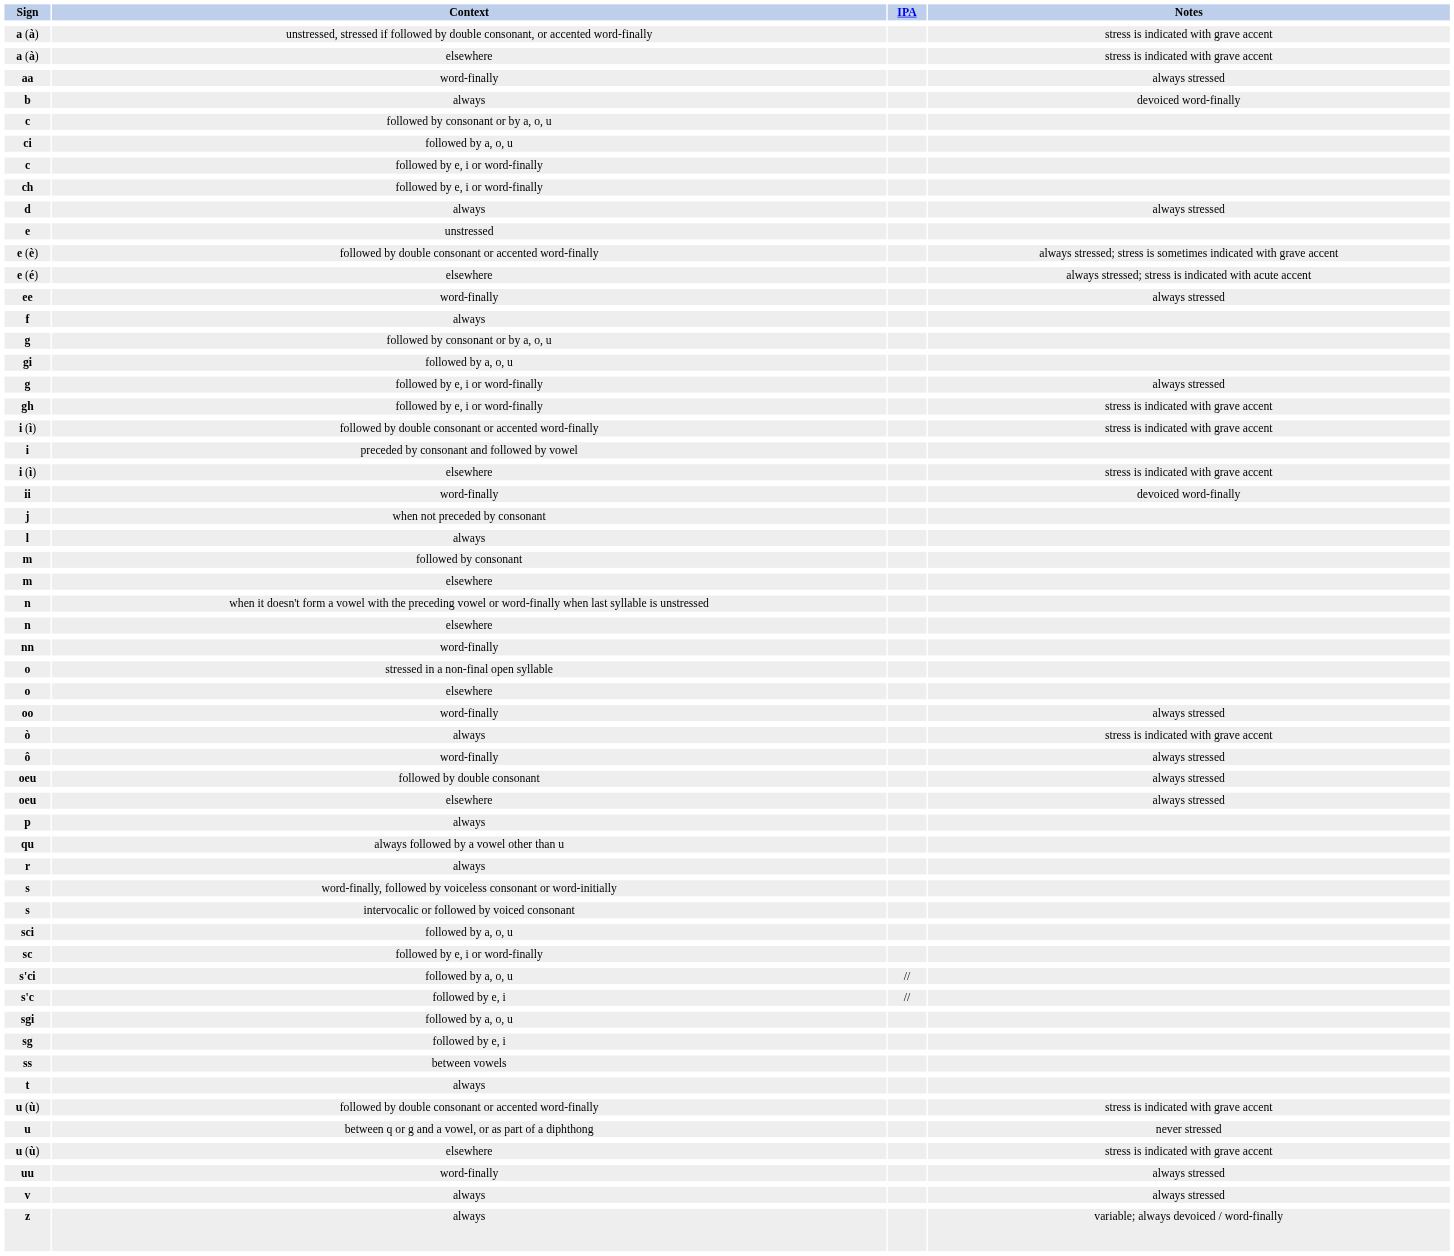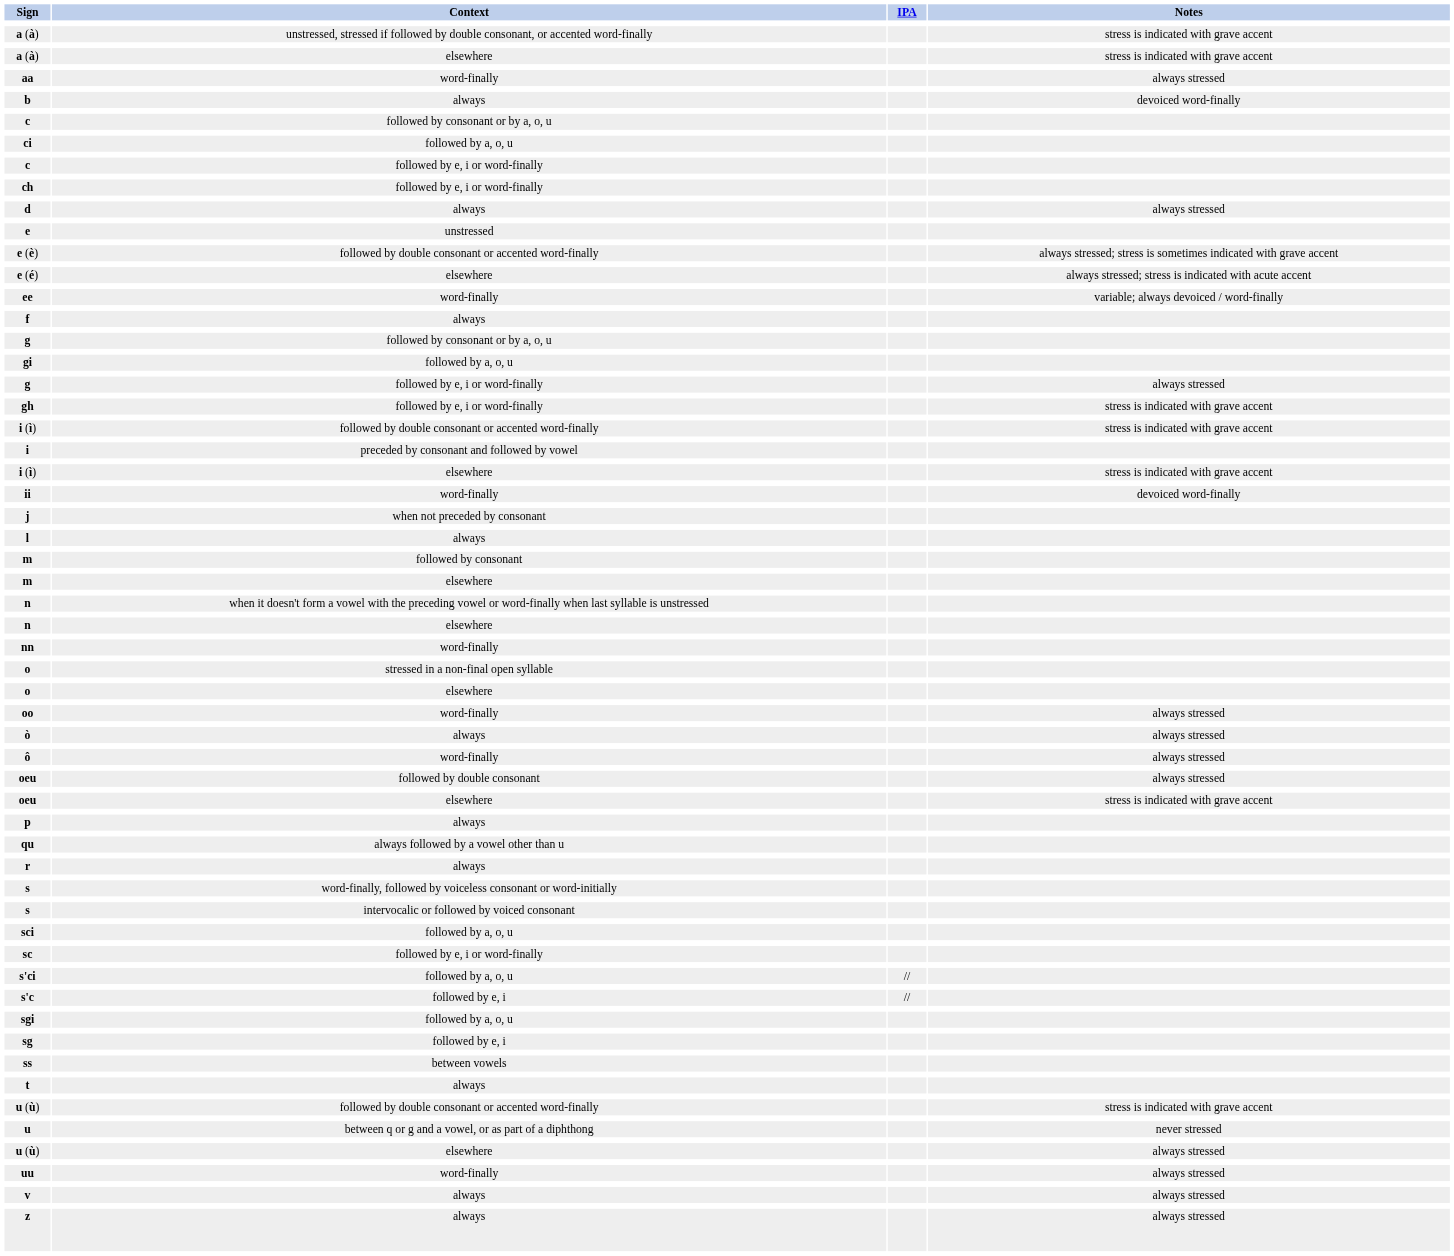ee | column 4: always stressed -> variable; always devoiced / word-finally
ò | column 4: stress is indicated with grave accent -> always stressed
oeu / elsewhere | column 4: always stressed -> stress is indicated with grave accent
u (ù) / elsewhere | column 4: stress is indicated with grave accent -> always stressed
z | column 4: variable; always devoiced / word-finally -> always stressed
